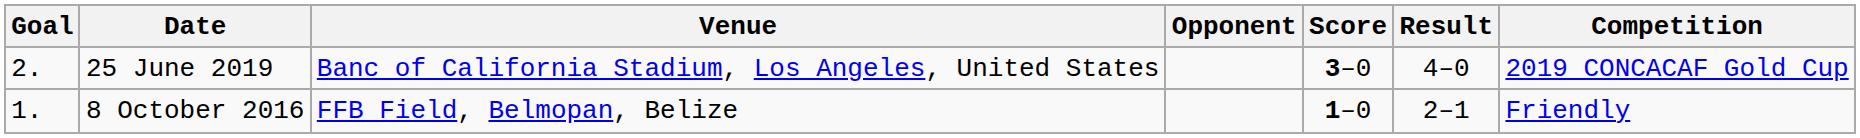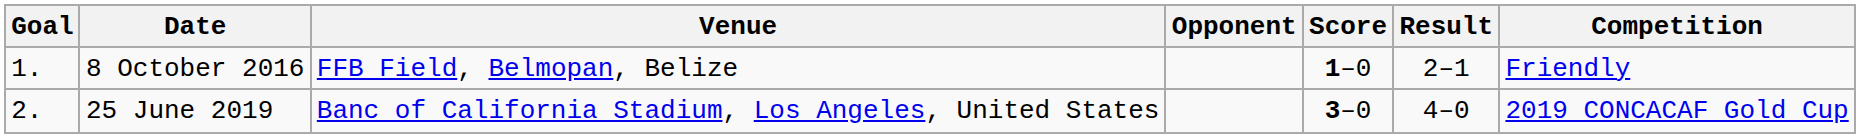rows swapped: 8 October 2016 <-> 25 June 2019
